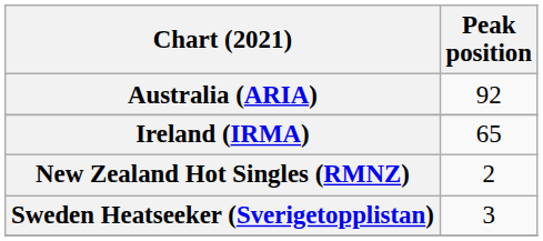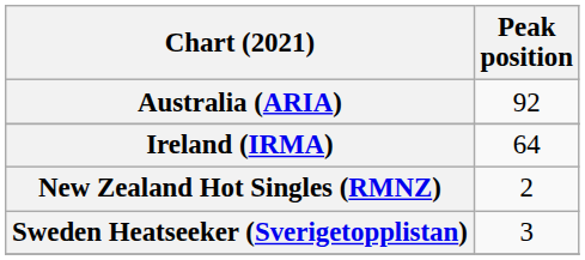Ireland (IRMA) | Peak position: 65 -> 64
